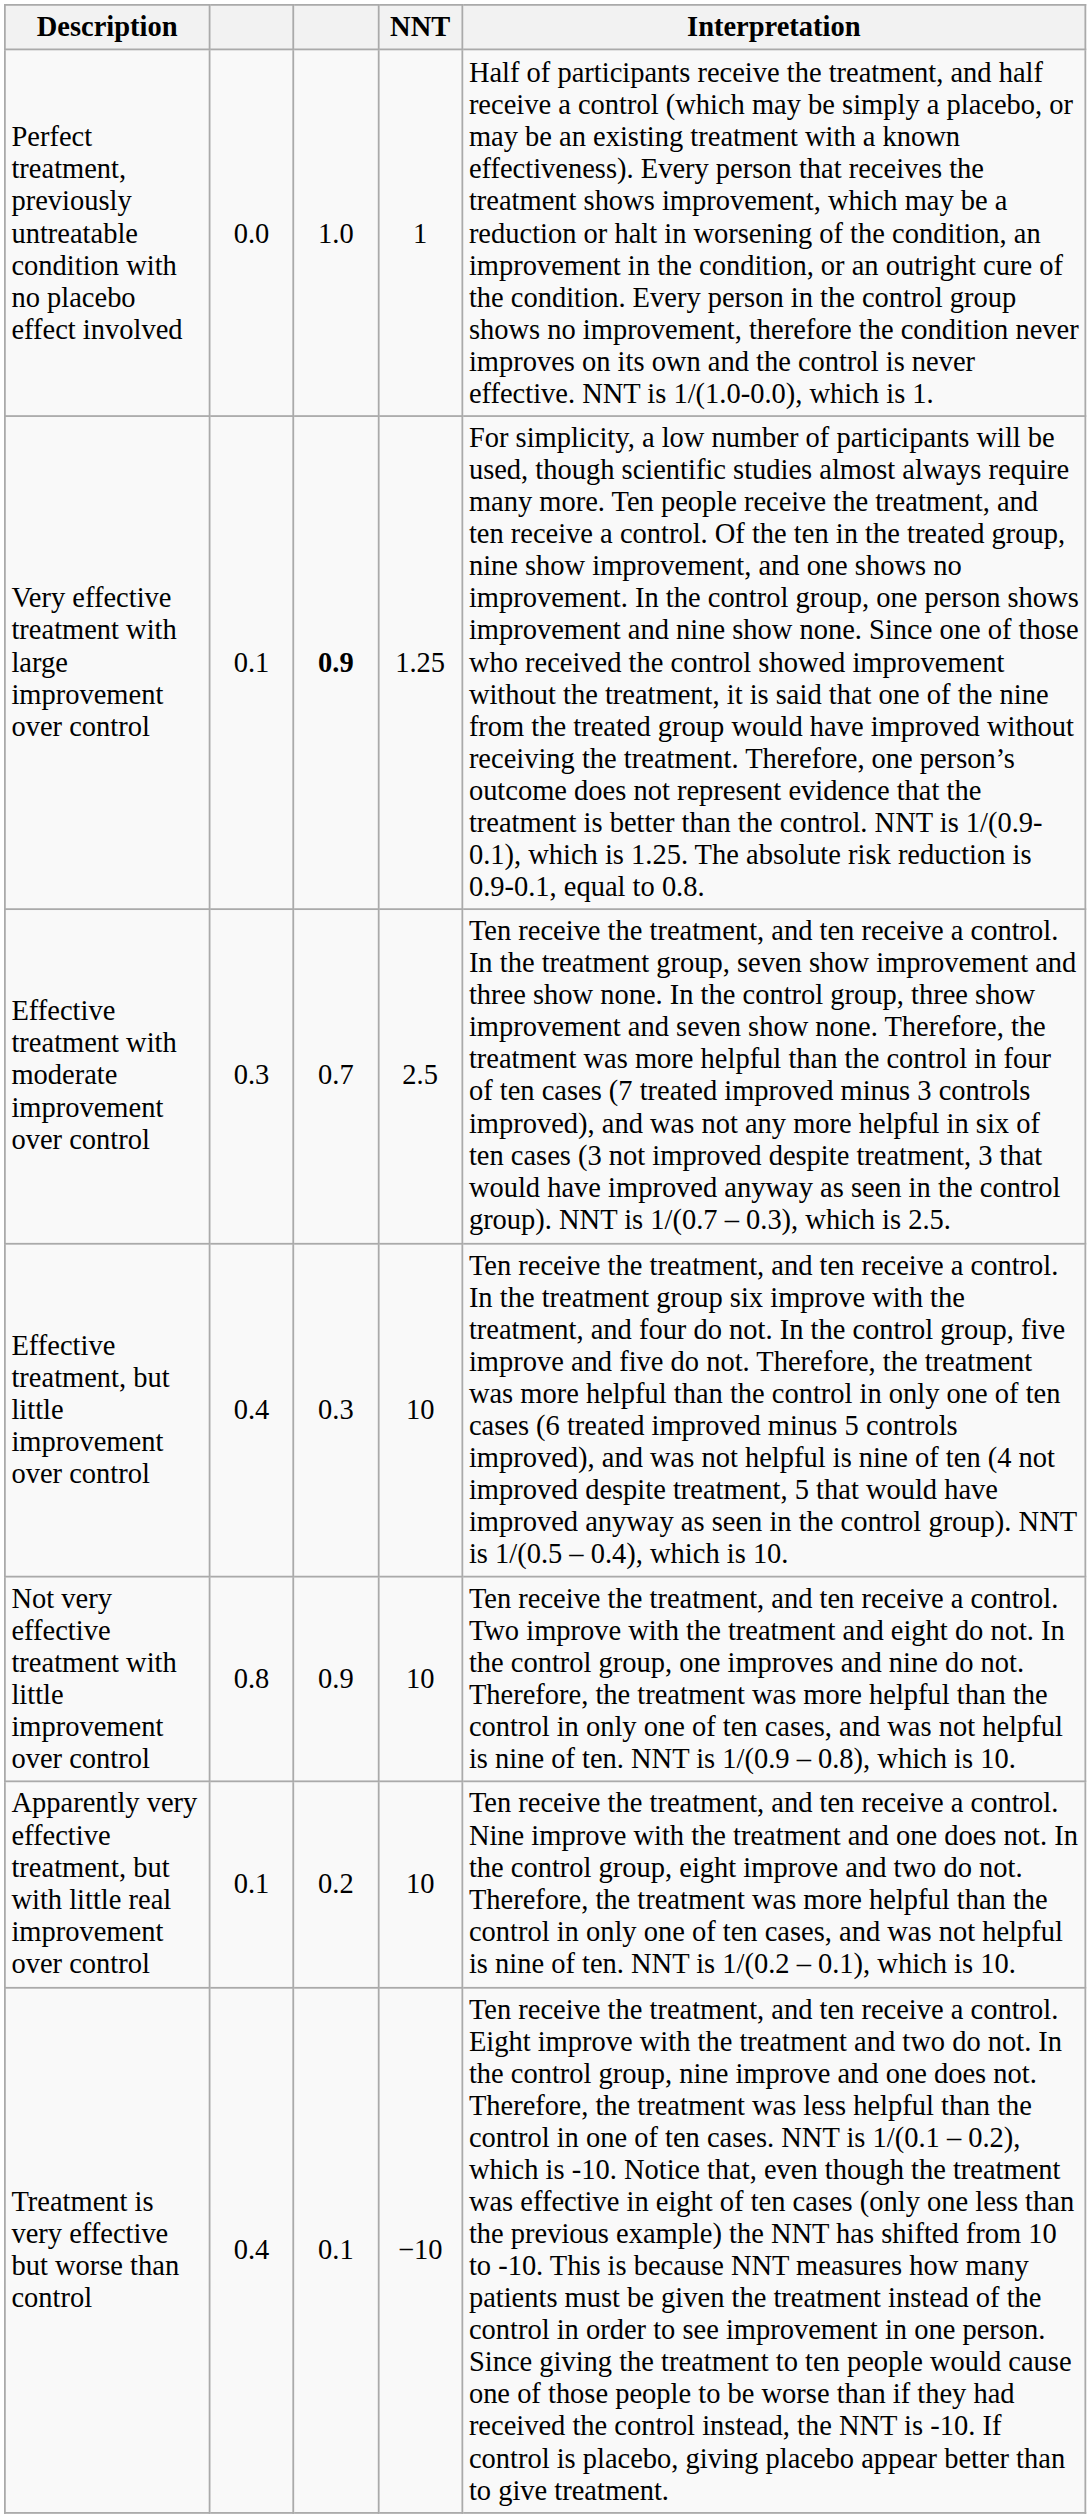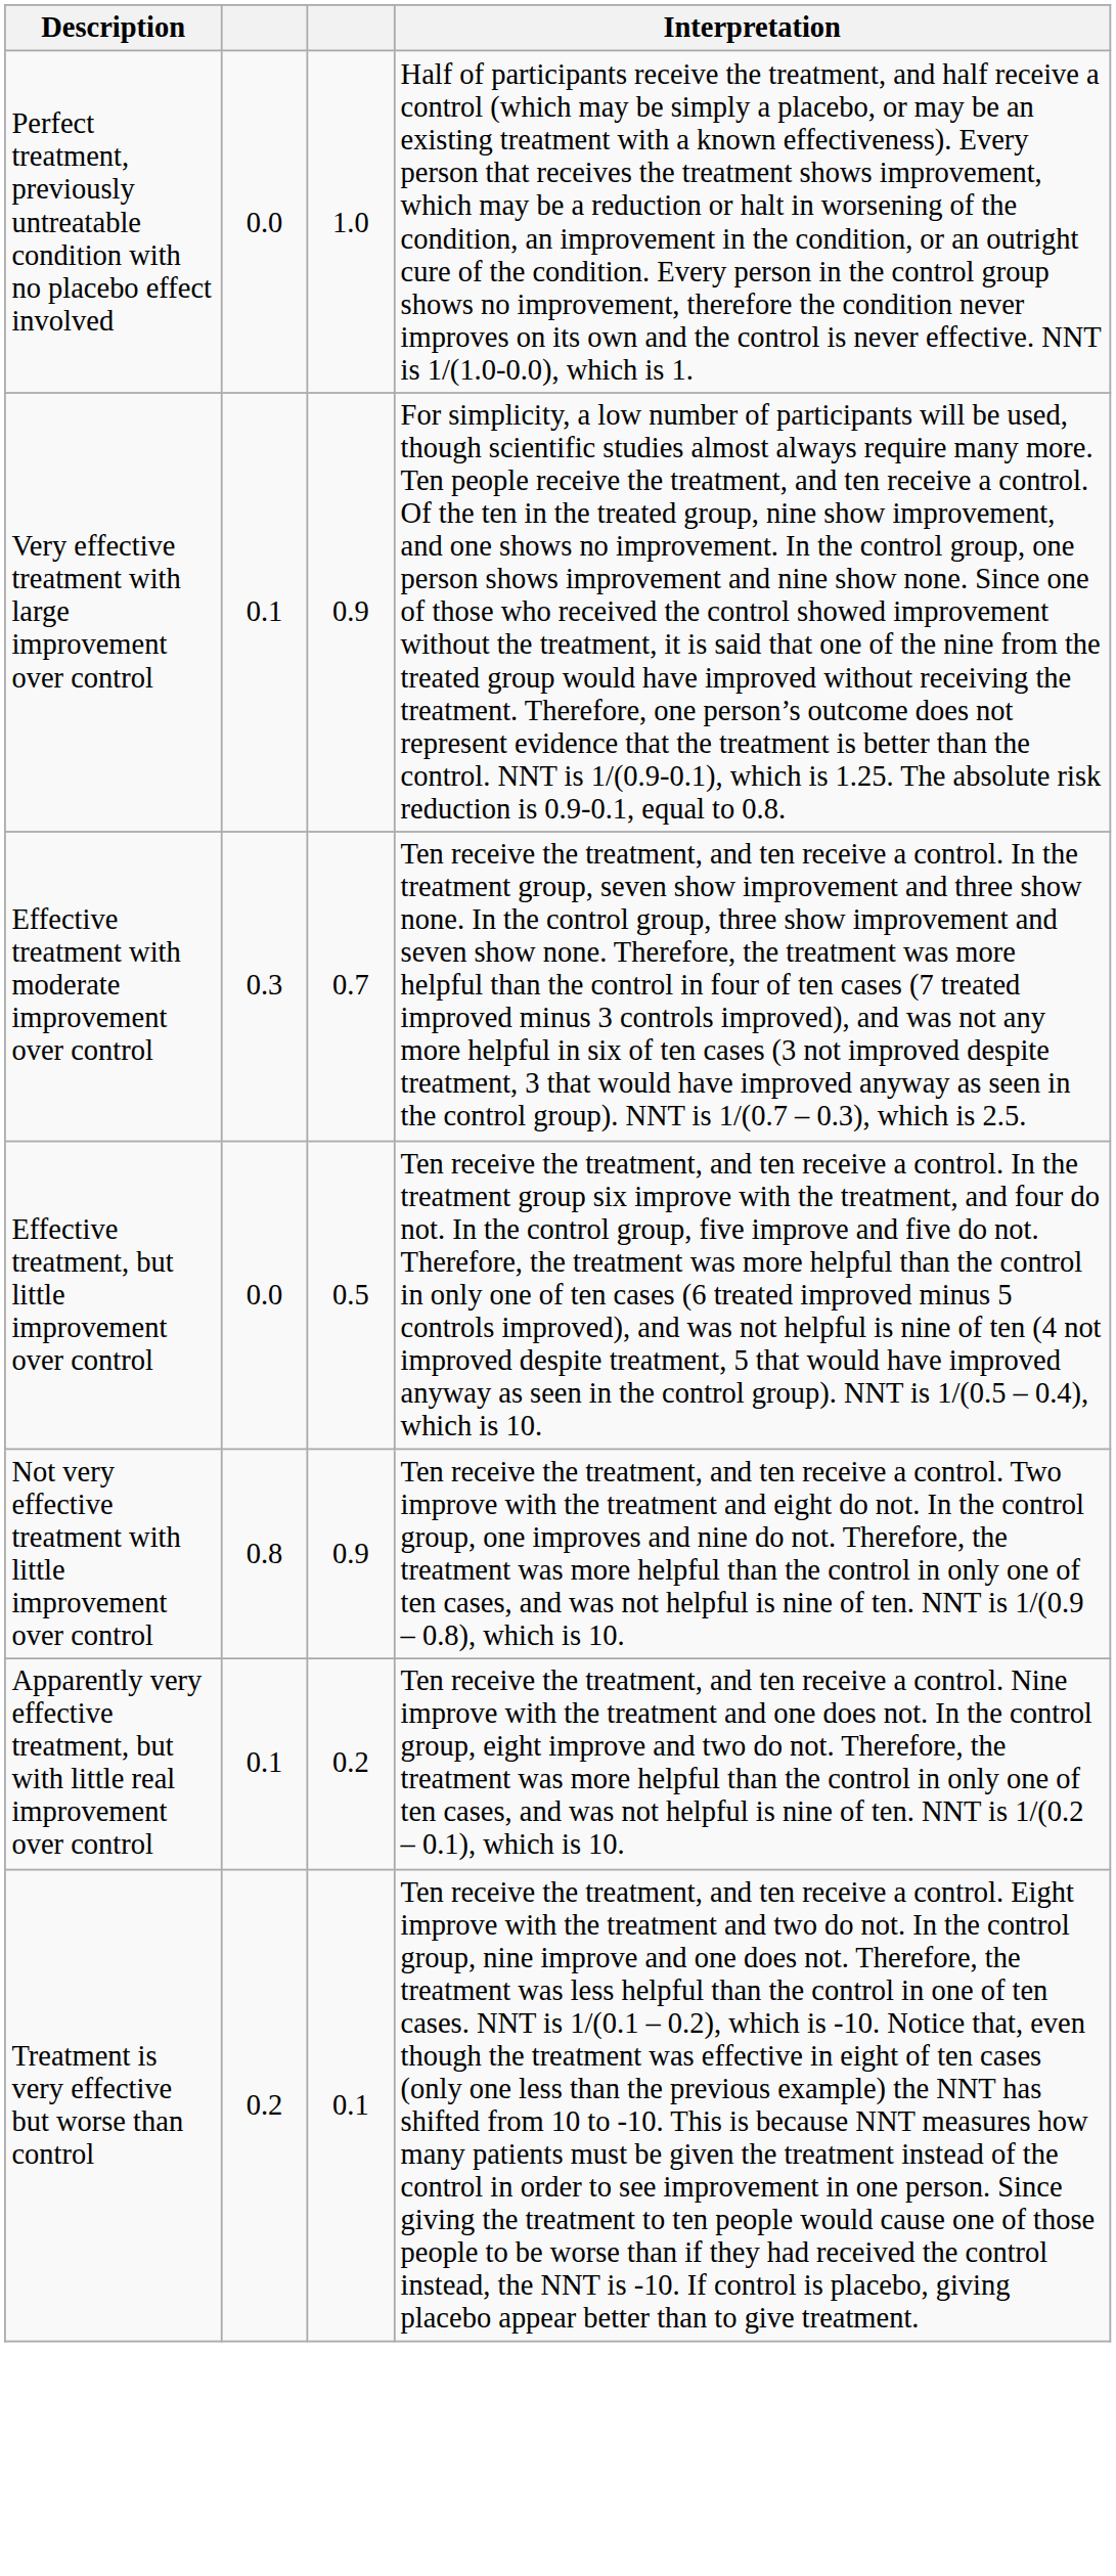- column: NNT | 1 | 1.25 | 2.5 | 10 | 10 | 10 | −10
Very effective treatment with large improvement over control | column 3: bold -> normal
Effective treatment, but little improvement over control | column 2: 0.4 -> 0.0
Effective treatment, but little improvement over control | column 3: 0.3 -> 0.5
Treatment is very effective but worse than control | column 2: 0.4 -> 0.2
